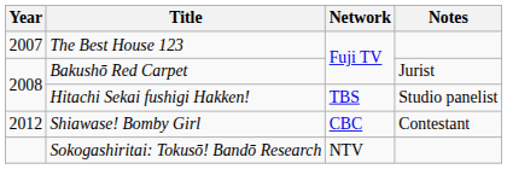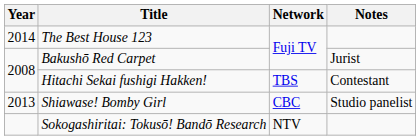The Best House 123 | Year: 2007 -> 2014
Hitachi Sekai fushigi Hakken! | Notes: Studio panelist -> Contestant
Shiawase! Bomby Girl | Year: 2012 -> 2013
Shiawase! Bomby Girl | Notes: Contestant -> Studio panelist
